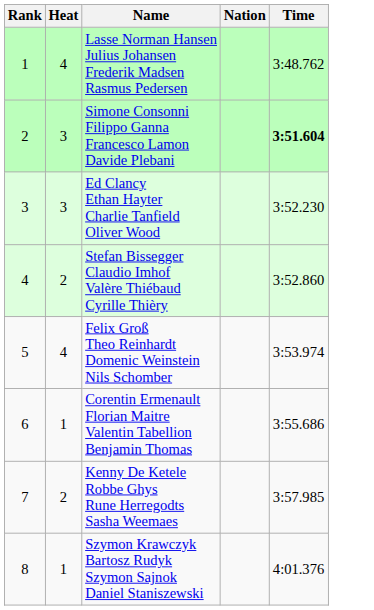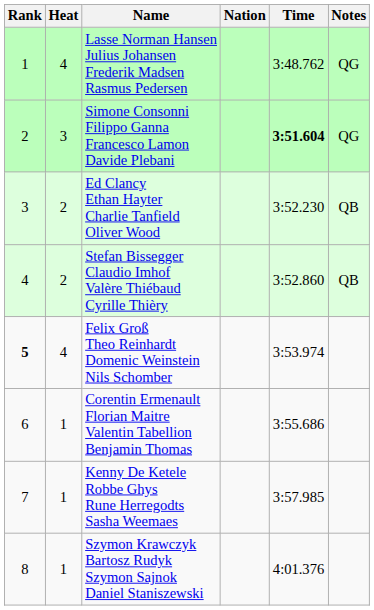+ column: Notes | QG | QG | QB | QB
Ed Clancy Ethan Hayter Charlie Tanfield Oliver Wood | Heat: 3 -> 2
Felix Groß Theo Reinhardt Domenic Weinstein Nils Schomber | Rank: normal -> bold
Kenny De Ketele Robbe Ghys Rune Herregodts Sasha Weemaes | Heat: 2 -> 1
